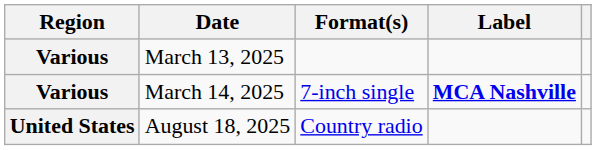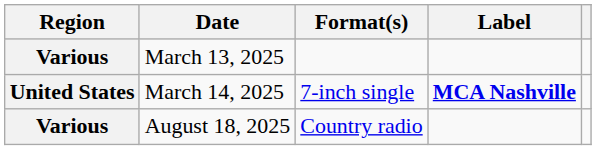March 14, 2025 | Region: Various -> United States
August 18, 2025 | Region: United States -> Various
